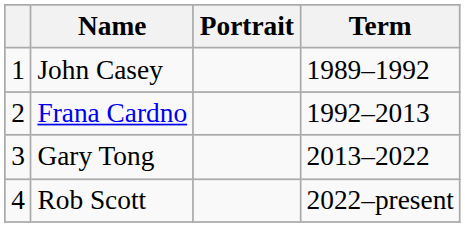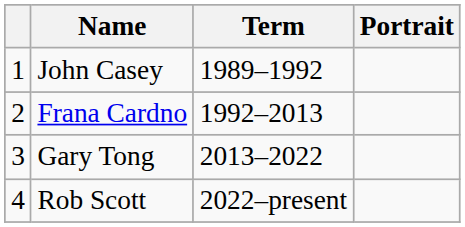columns swapped: Portrait <-> Term
